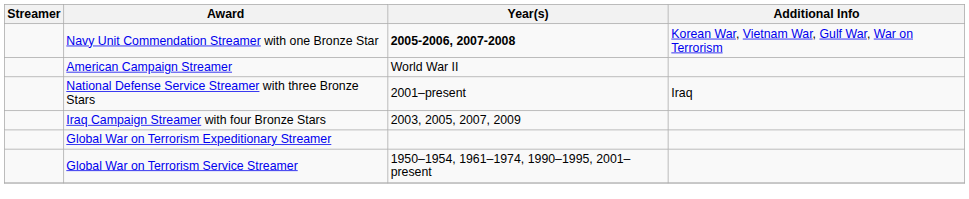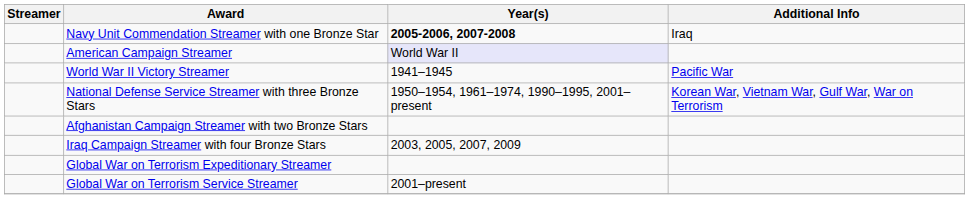Navy Unit Commendation Streamer with one Bronze Star | Additional Info: Korean War, Vietnam War, Gulf War, War on Terrorism -> Iraq
American Campaign Streamer | Year(s): no background -> lavender background
+ row: World War II Victory Streamer | 1941–1945 | Pacific War
National Defense Service Streamer with three Bronze Stars | Year(s): 2001–present -> 1950–1954, 1961–1974, 1990–1995, 2001–present
National Defense Service Streamer with three Bronze Stars | Additional Info: Iraq -> Korean War, Vietnam War, Gulf War, War on Terrorism
+ row: Afghanistan Campaign Streamer with two Bronze Stars
Global War on Terrorism Service Streamer | Year(s): 1950–1954, 1961–1974, 1990–1995, 2001–present -> 2001–present
